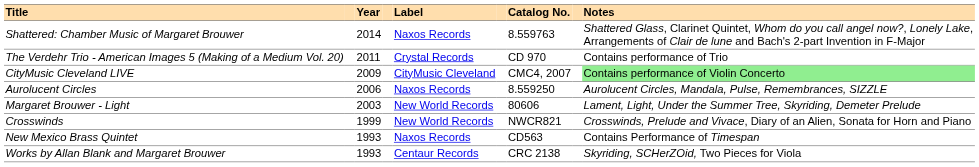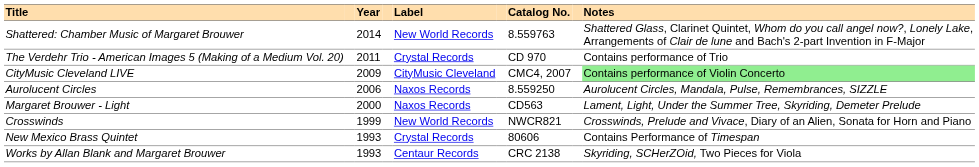Shattered: Chamber Music of Margaret Brouwer | Label: Naxos Records -> New World Records
Margaret Brouwer - Light | Year: 2003 -> 2000
Margaret Brouwer - Light | Label: New World Records -> Naxos Records
Margaret Brouwer - Light | Catalog No.: 80606 -> CD563
New Mexico Brass Quintet | Label: Naxos Records -> Crystal Records
New Mexico Brass Quintet | Catalog No.: CD563 -> 80606
